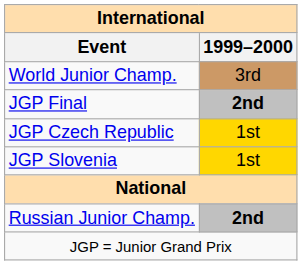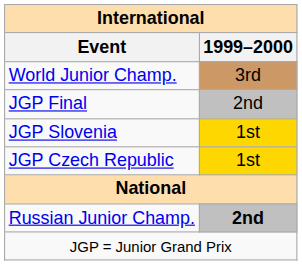JGP Final | 1999–2000: bold -> normal
rows swapped: JGP Czech Republic <-> JGP Slovenia
